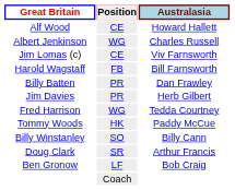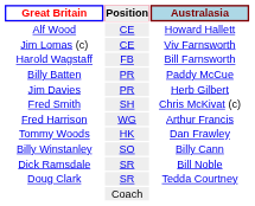- row: Albert Jenkinson | WG | Charles Russell
Billy Batten | Australasia: Dan Frawley -> Paddy McCue
+ row: Fred Smith | SH | Chris McKivat (c)
Fred Harrison | Australasia: Tedda Courtney -> Arthur Francis
Tommy Woods | Australasia: Paddy McCue -> Dan Frawley
+ row: Dick Ramsdale | SR | Bill Noble
Doug Clark | Australasia: Arthur Francis -> Tedda Courtney
- row: Ben Gronow | LF | Bob Craig
